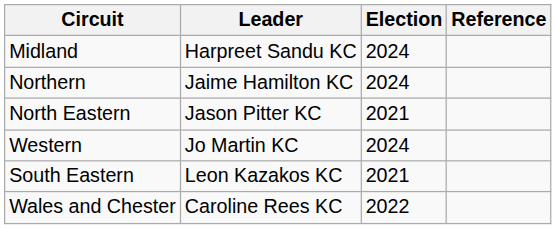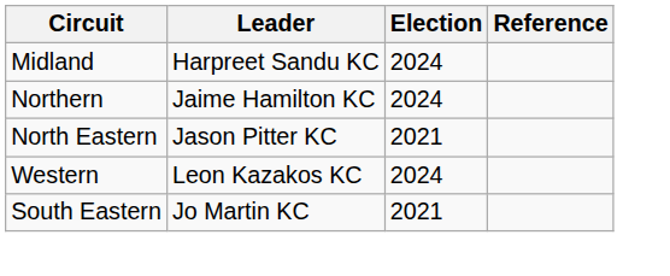Western | Leader: Jo Martin KC -> Leon Kazakos KC
South Eastern | Leader: Leon Kazakos KC -> Jo Martin KC
- row: Wales and Chester | Caroline Rees KC | 2022
